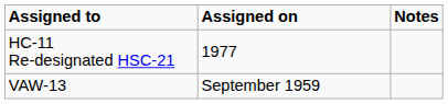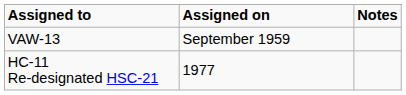rows swapped: VAW-13 <-> HC-11 Re-designated HSC-21
